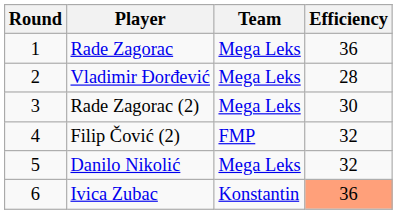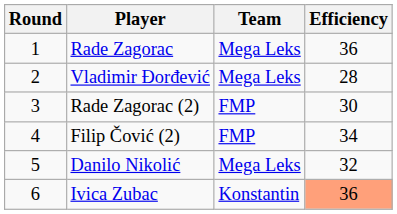Rade Zagorac (2) | Team: Mega Leks -> FMP
Filip Čović (2) | Efficiency: 32 -> 34
